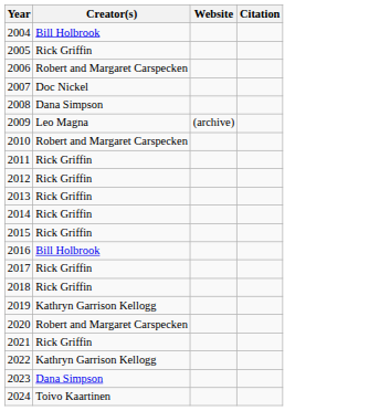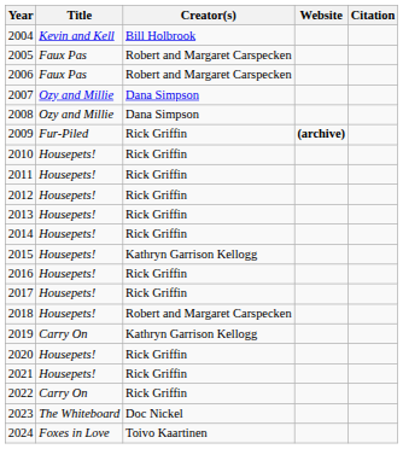+ column: Title | Kevin and Kell | Faux Pas | Faux Pas | Ozy and Millie | Ozy and Millie | Fur-Piled | Housepets! | Housepets! | Housepets! | Housepets! | Housepets! | Housepets! | Housepets! | Housepets! | Housepets! | Carry On | Housepets! | Housepets! | Carry On | The Whiteboard | Foxes in Love
2005 | Creator(s): Rick Griffin -> Robert and Margaret Carspecken
2007 | Creator(s): Doc Nickel -> Dana Simpson
2009 | Creator(s): Leo Magna -> Rick Griffin
2009 | Website: normal -> bold
2010 | Creator(s): Robert and Margaret Carspecken -> Rick Griffin
2015 | Creator(s): Rick Griffin -> Kathryn Garrison Kellogg
2016 | Creator(s): Bill Holbrook -> Rick Griffin
2018 | Creator(s): Rick Griffin -> Robert and Margaret Carspecken
2020 | Creator(s): Robert and Margaret Carspecken -> Rick Griffin
2022 | Creator(s): Kathryn Garrison Kellogg -> Rick Griffin
2023 | Creator(s): Dana Simpson -> Doc Nickel
